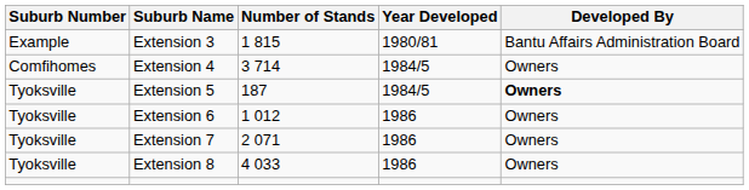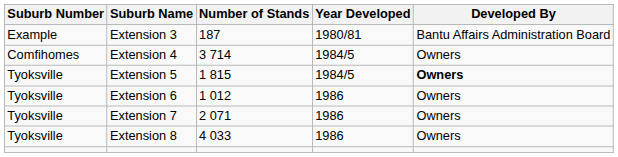Extension 3 | Number of Stands: 1 815 -> 187
Extension 5 | Number of Stands: 187 -> 1 815
